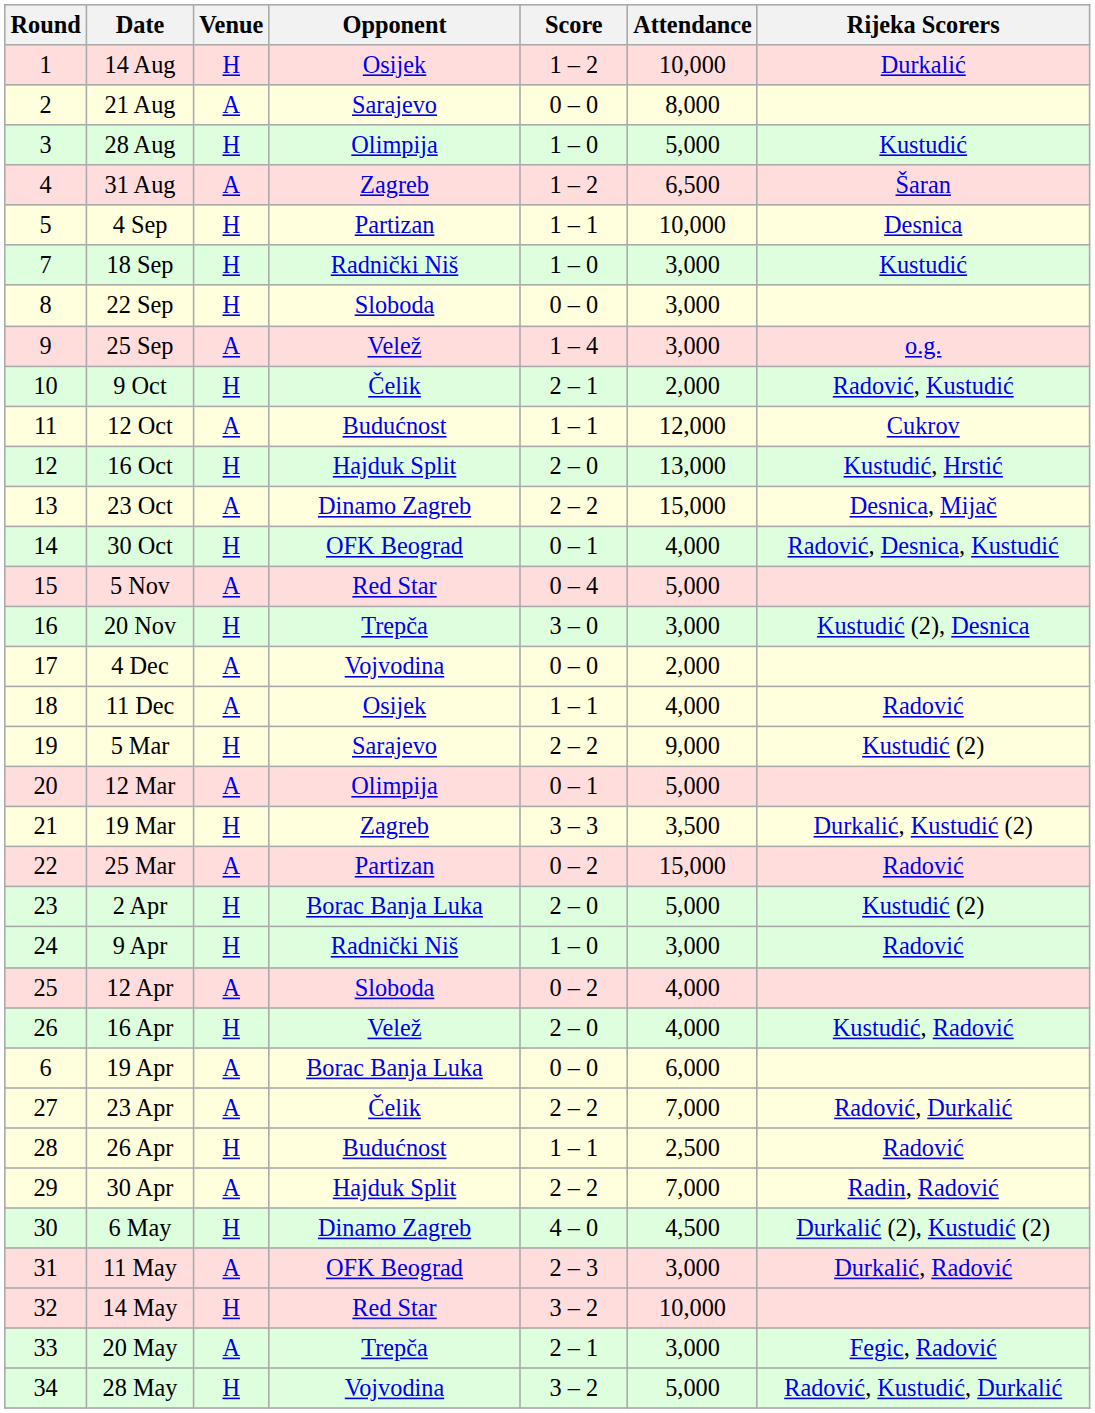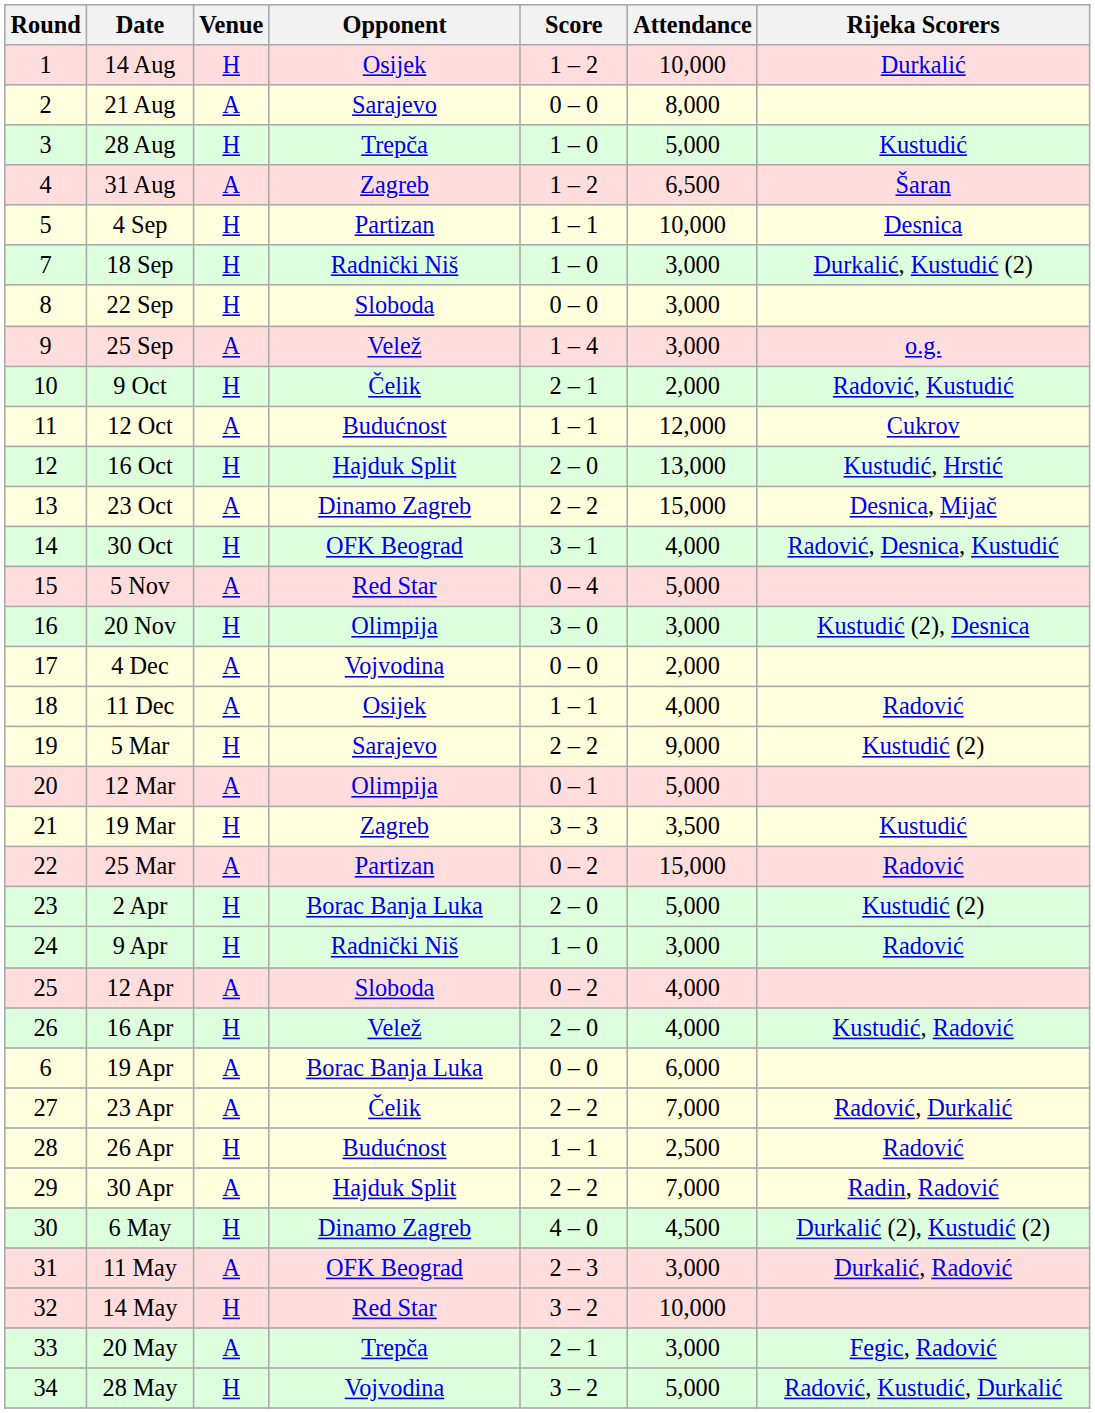28 Aug | Opponent: Olimpija -> Trepča
18 Sep | Rijeka Scorers: Kustudić -> Durkalić, Kustudić (2)
30 Oct | Score: 0 – 1 -> 3 – 1
20 Nov | Opponent: Trepča -> Olimpija
19 Mar | Rijeka Scorers: Durkalić, Kustudić (2) -> Kustudić
